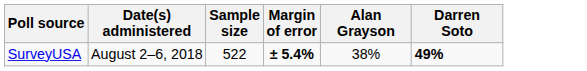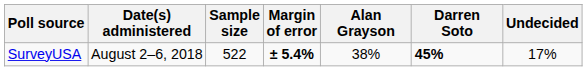+ column: Undecided | 17%
SurveyUSA | Darren Soto: 49% -> 45%
